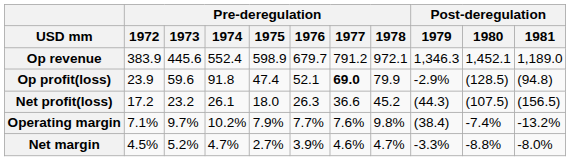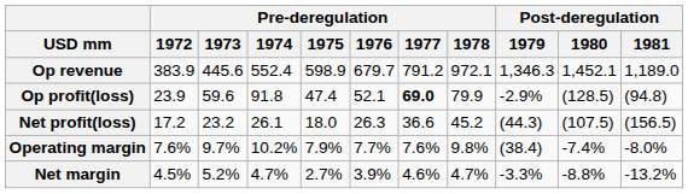Operating margin | Pre-deregulation / 1972: 7.1% -> 7.6%
Operating margin | Post-deregulation / 1981: -13.2% -> -8.0%
Net margin | Post-deregulation / 1981: -8.0% -> -13.2%
